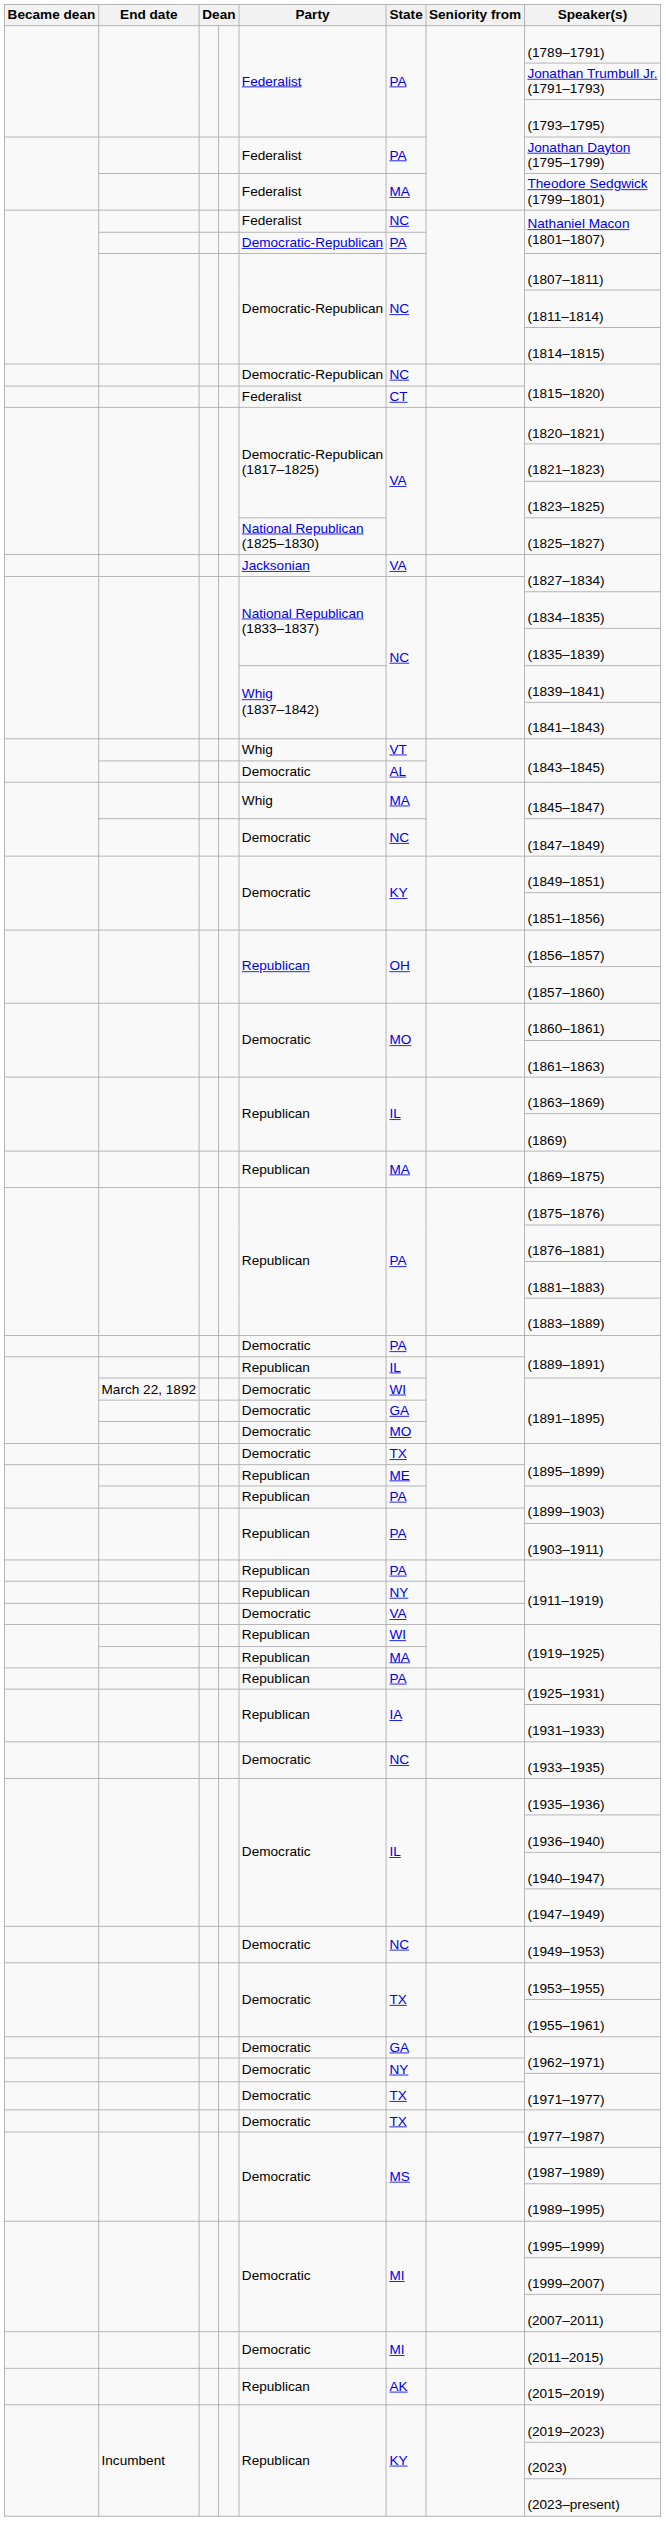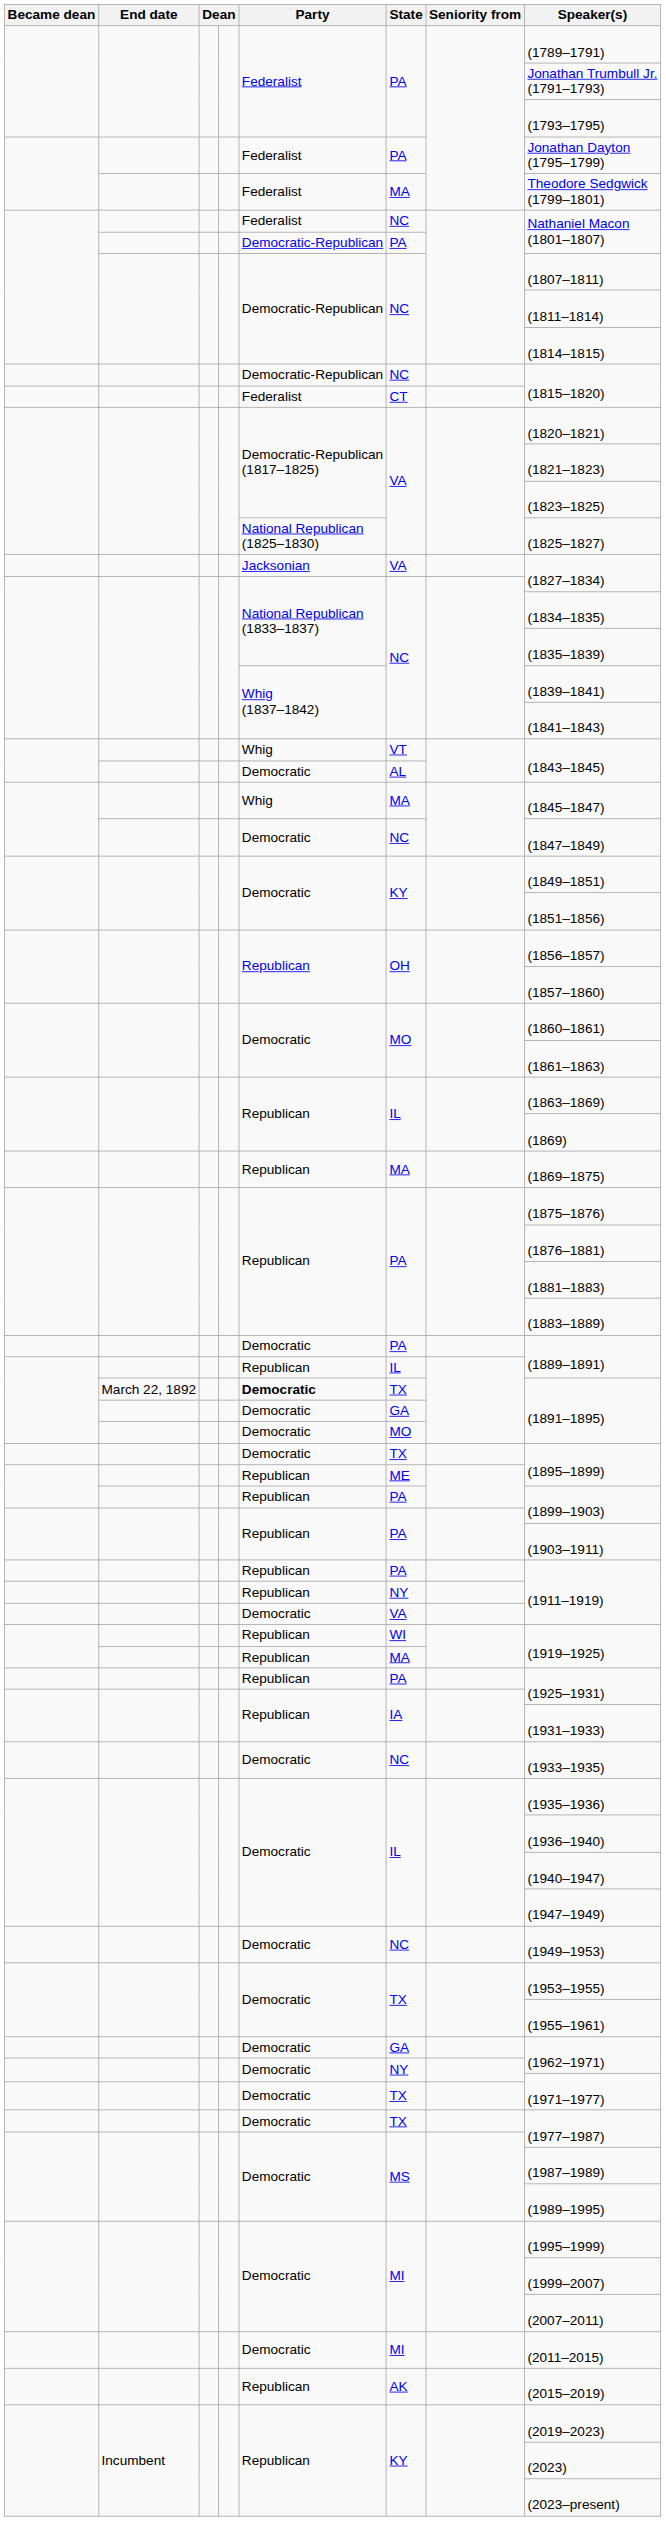March 22, 1892 | Party: normal -> bold
March 22, 1892 | State: WI -> TX
